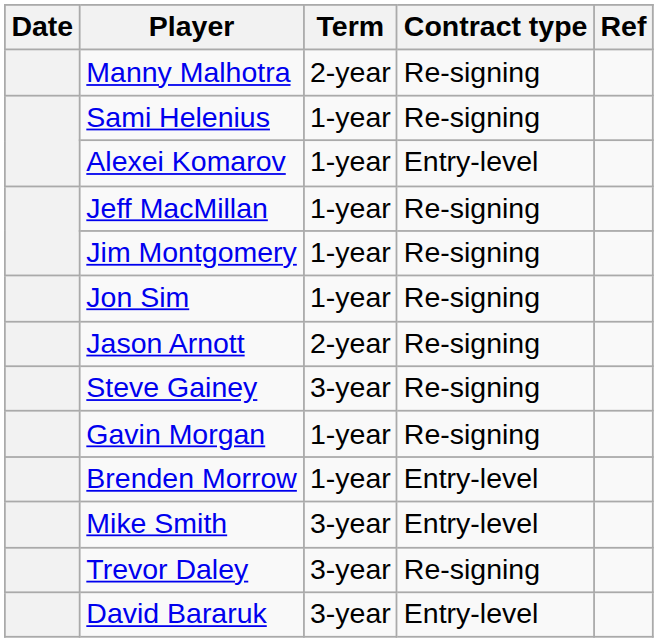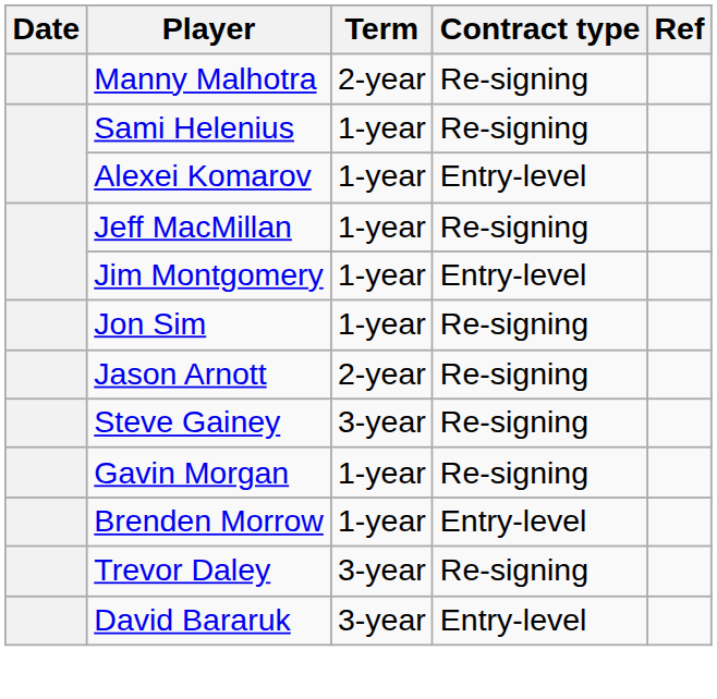Jim Montgomery | Contract type: Re-signing -> Entry-level
- row: Mike Smith | 3-year | Entry-level
